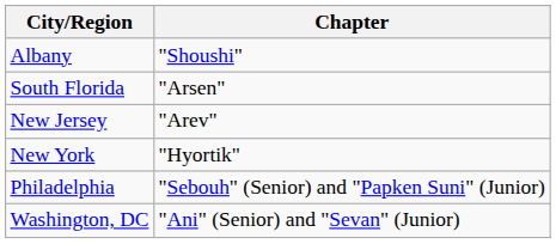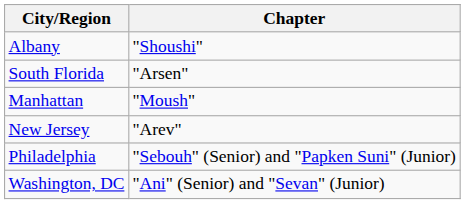+ row: Manhattan | "Moush"
- row: New York | "Hyortik"
